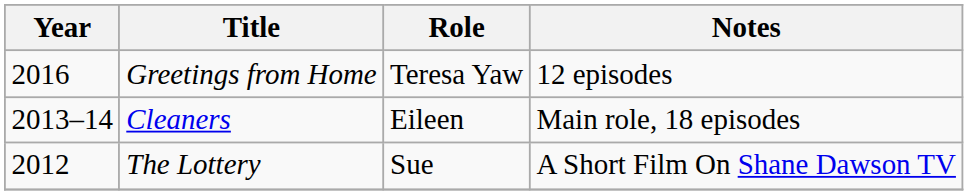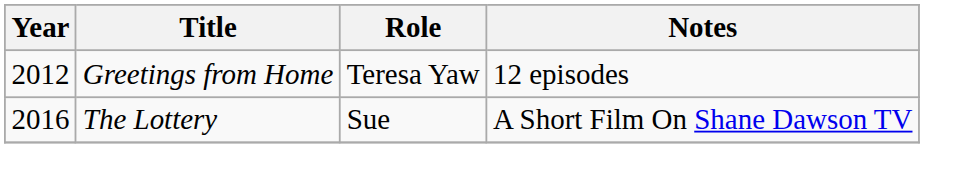Greetings from Home | Year: 2016 -> 2012
- row: 2013–14 | Cleaners | Eileen | Main role, 18 episodes
The Lottery | Year: 2012 -> 2016
